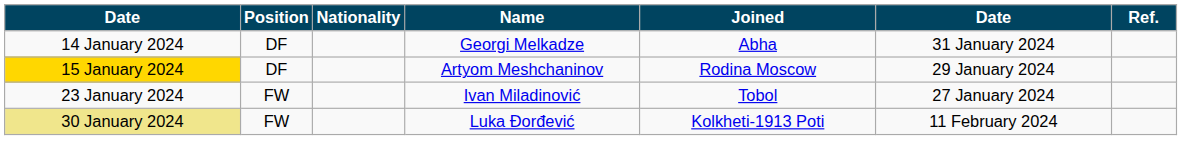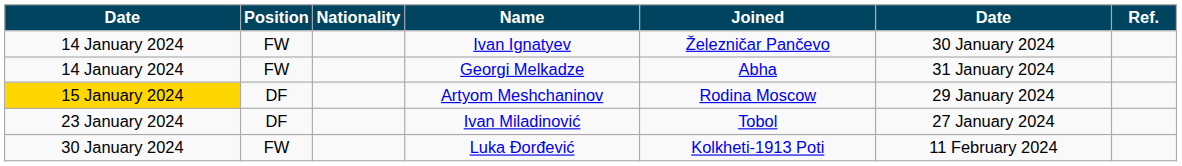+ row: 14 January 2024 | FW | Ivan Ignatyev | Železničar Pančevo | 30 January 2024
Georgi Melkadze | Position: DF -> FW
Ivan Miladinović | Position: FW -> DF
Luka Đorđević | column 1: khaki background -> no background
